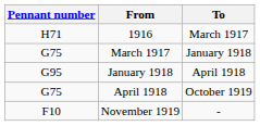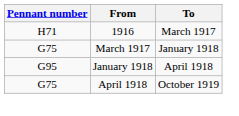- row: F10 | November 1919 | -
